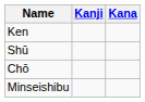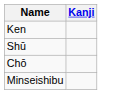- column: Kana
